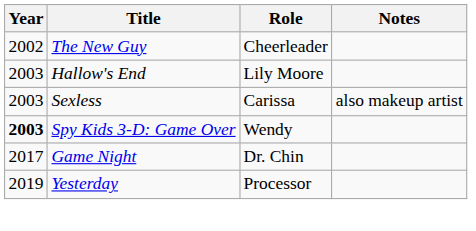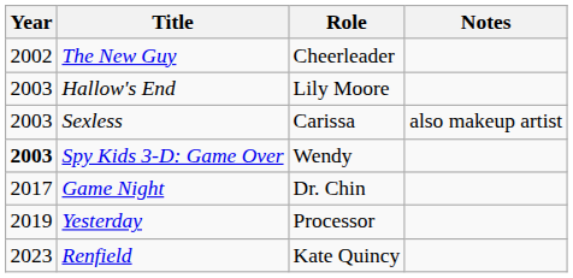+ row: 2023 | Renfield | Kate Quincy
